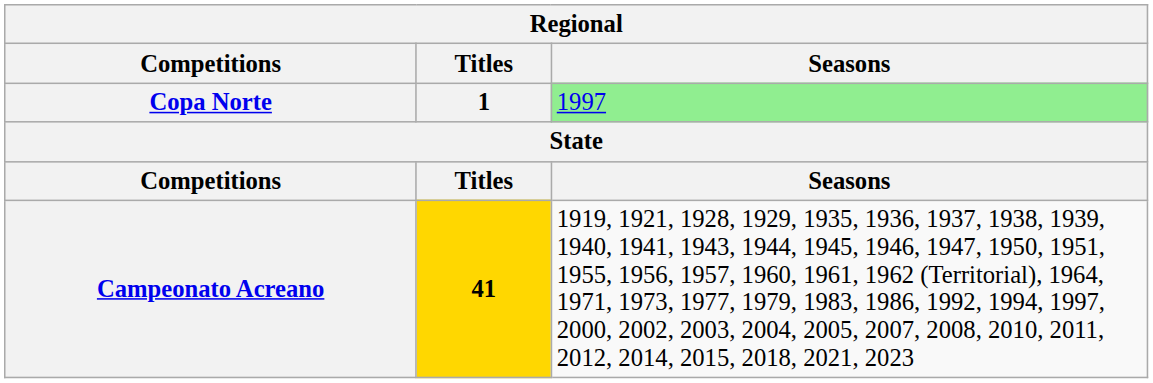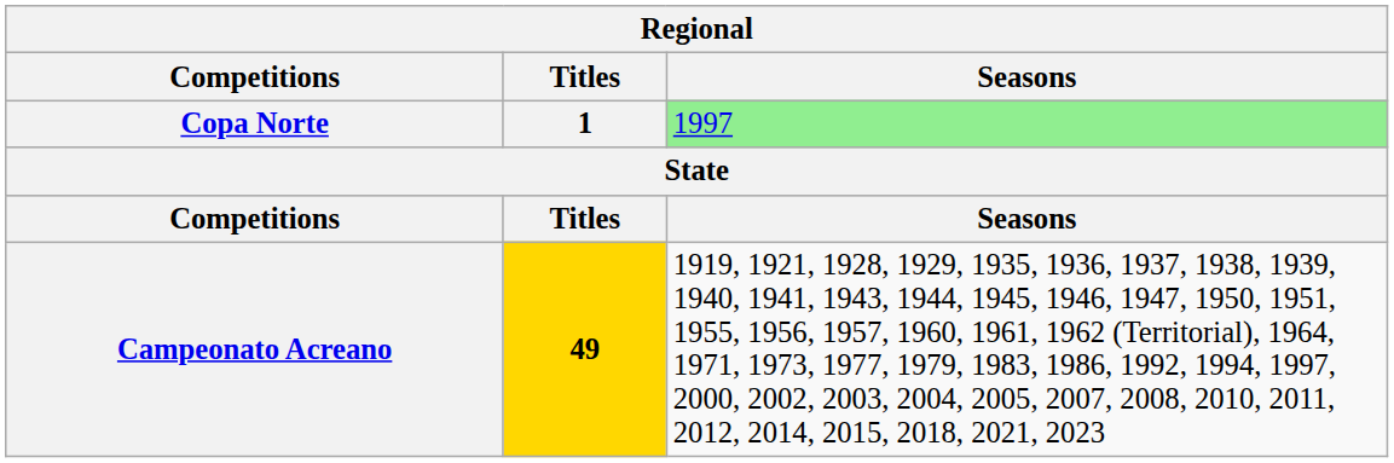Campeonato Acreano | Titles: 41 -> 49
